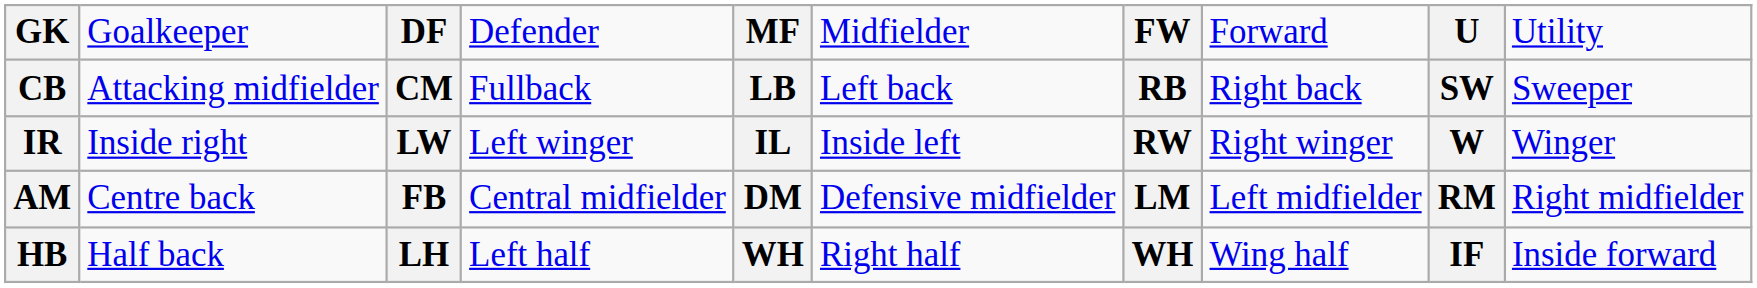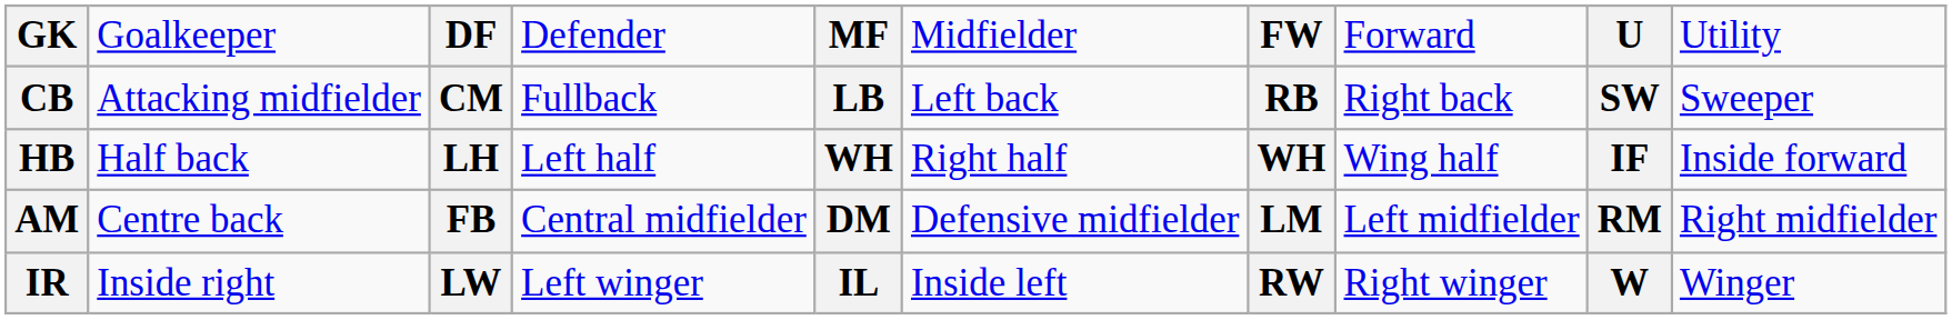rows swapped: HB <-> IR
